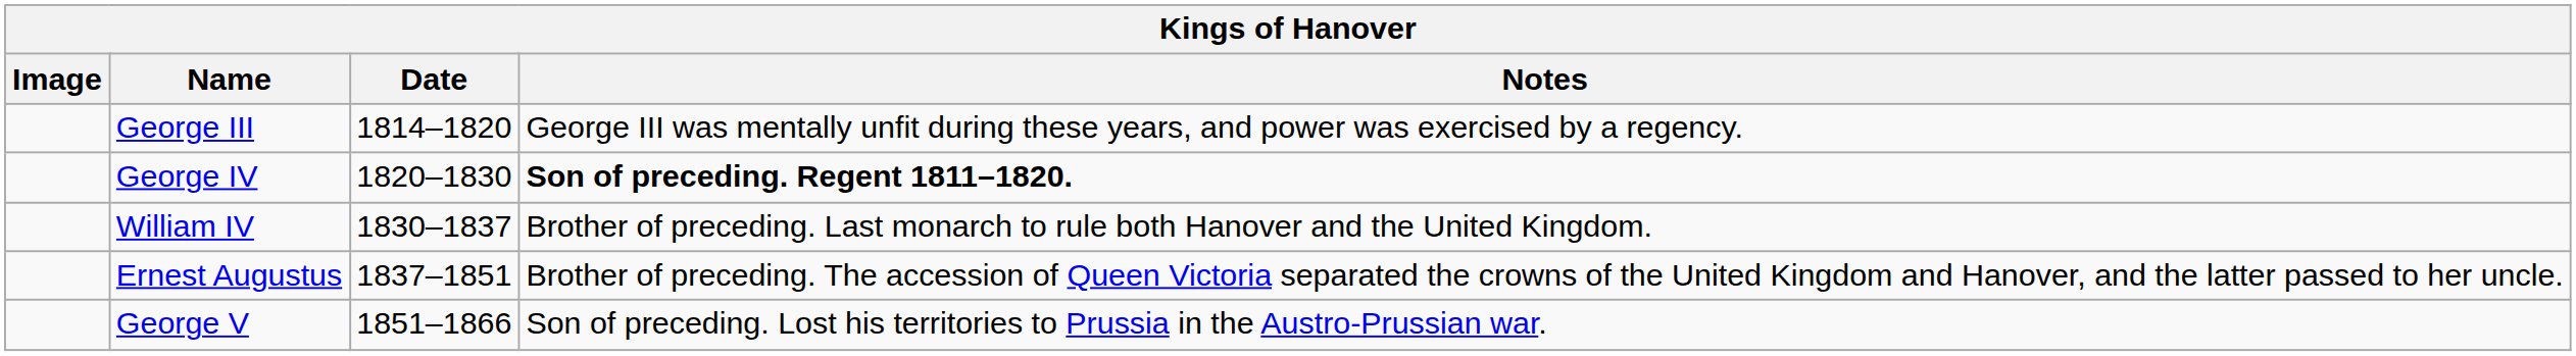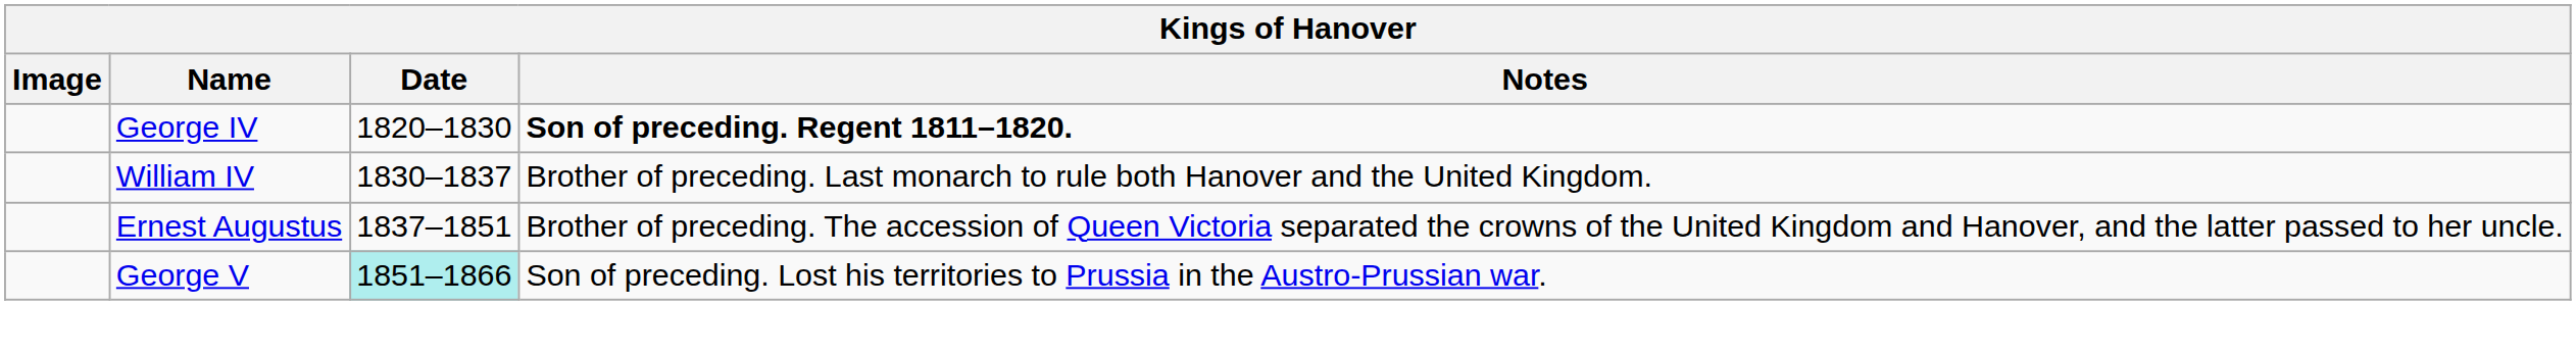- row: George III | 1814–1820 | George III was mentally unfit during these years, and power was exercised by a regency.
George V | Date: no background -> paleturquoise background
